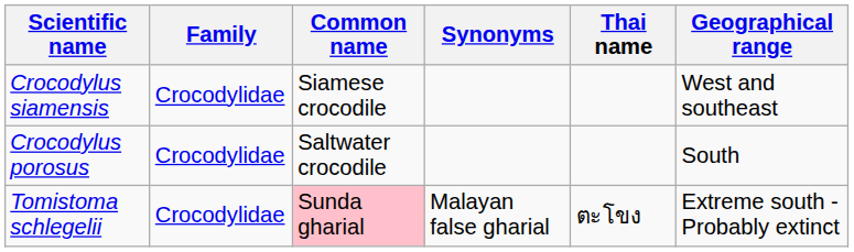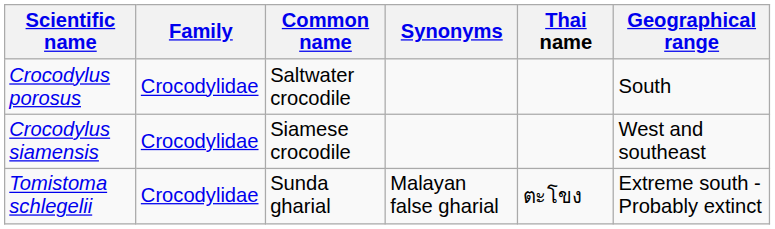rows swapped: Crocodylus porosus <-> Crocodylus siamensis
Tomistoma schlegelii | Common name: pink background -> no background
